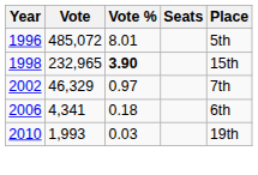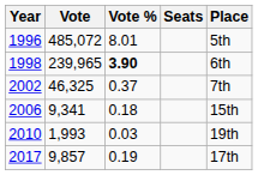1998 | Vote: 232,965 -> 239,965
1998 | Place: 15th -> 6th
2002 | Vote: 46,329 -> 46,325
2002 | Vote %: 0.97 -> 0.37
2006 | Vote: 4,341 -> 9,341
2006 | Place: 6th -> 15th
+ row: 2017 | 9,857 | 0.19 | 17th
